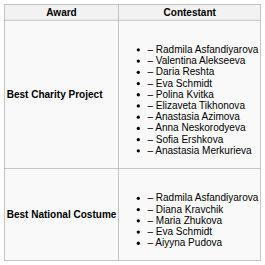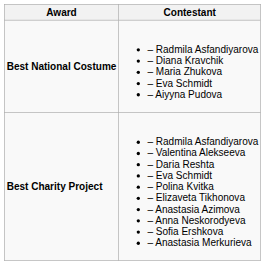rows swapped: Best National Costume <-> Best Charity Project
